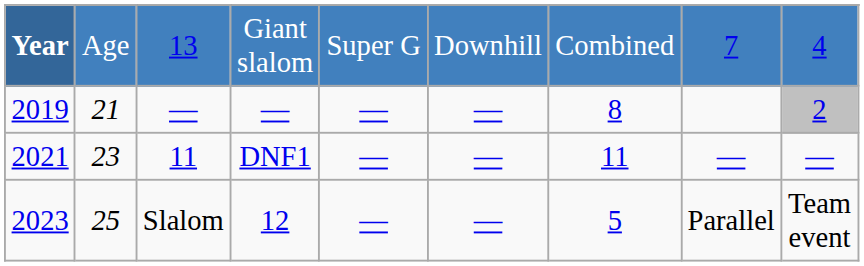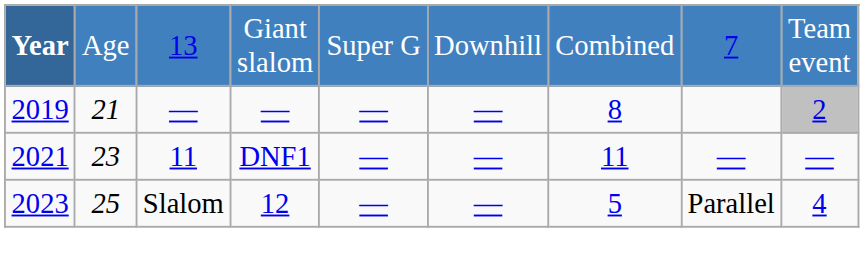Giant slalom | column 9: 4 -> Team event
12 | column 9: Team event -> 4
